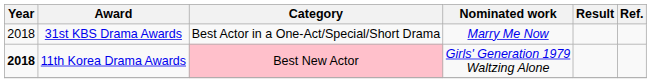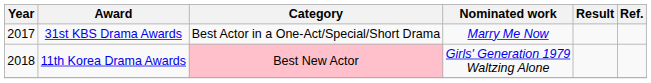31st KBS Drama Awards | Year: 2018 -> 2017
11th Korea Drama Awards | Year: bold -> normal
